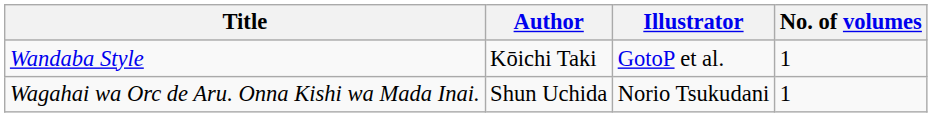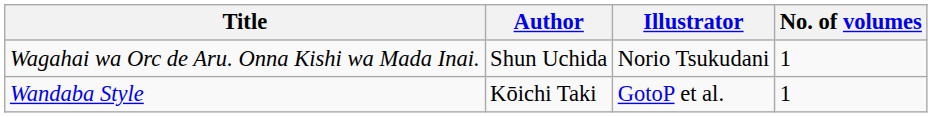rows swapped: Wagahai wa Orc de Aru. Onna Kishi wa Mada Inai. <-> Wandaba Style
